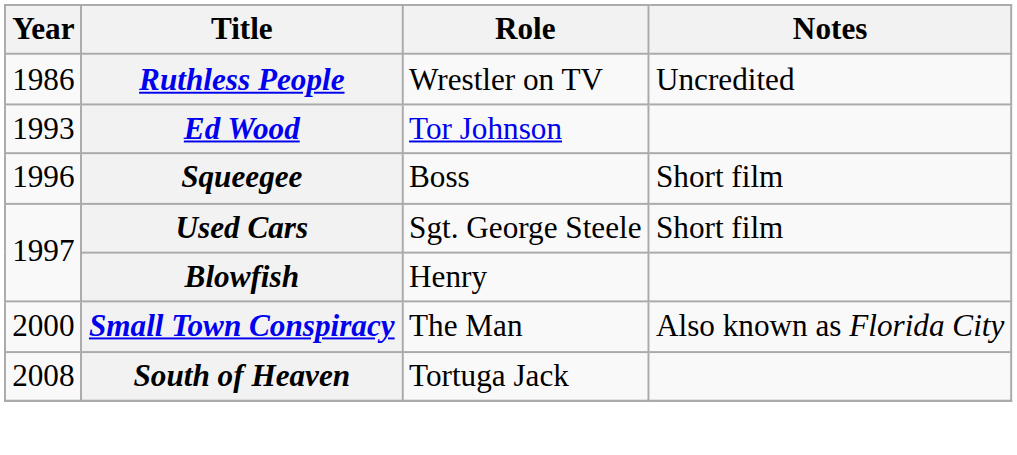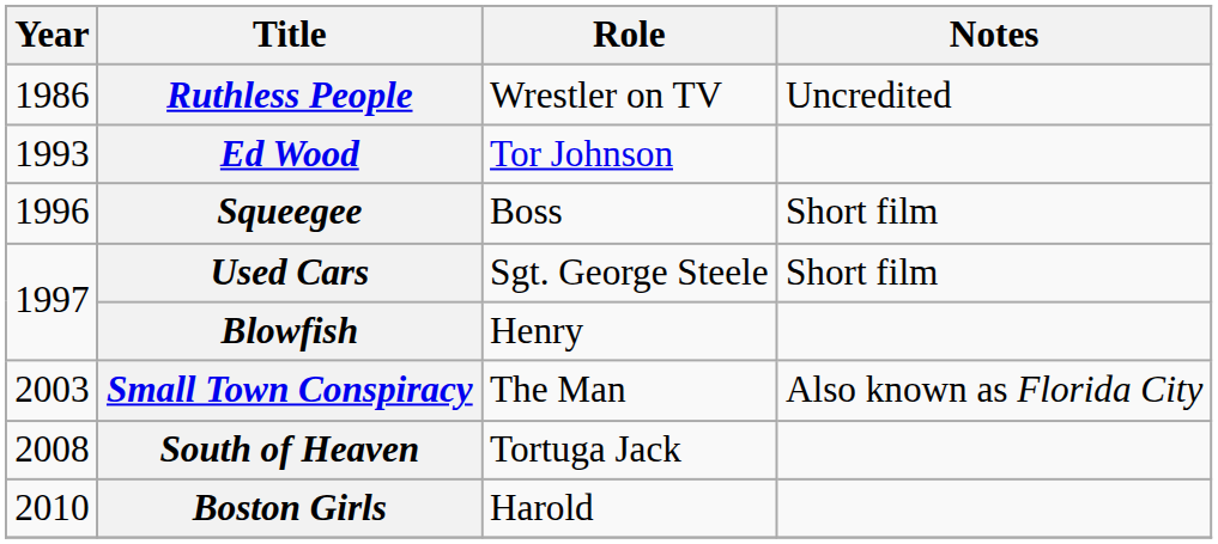Small Town Conspiracy | Year: 2000 -> 2003
+ row: 2010 | Boston Girls | Harold
